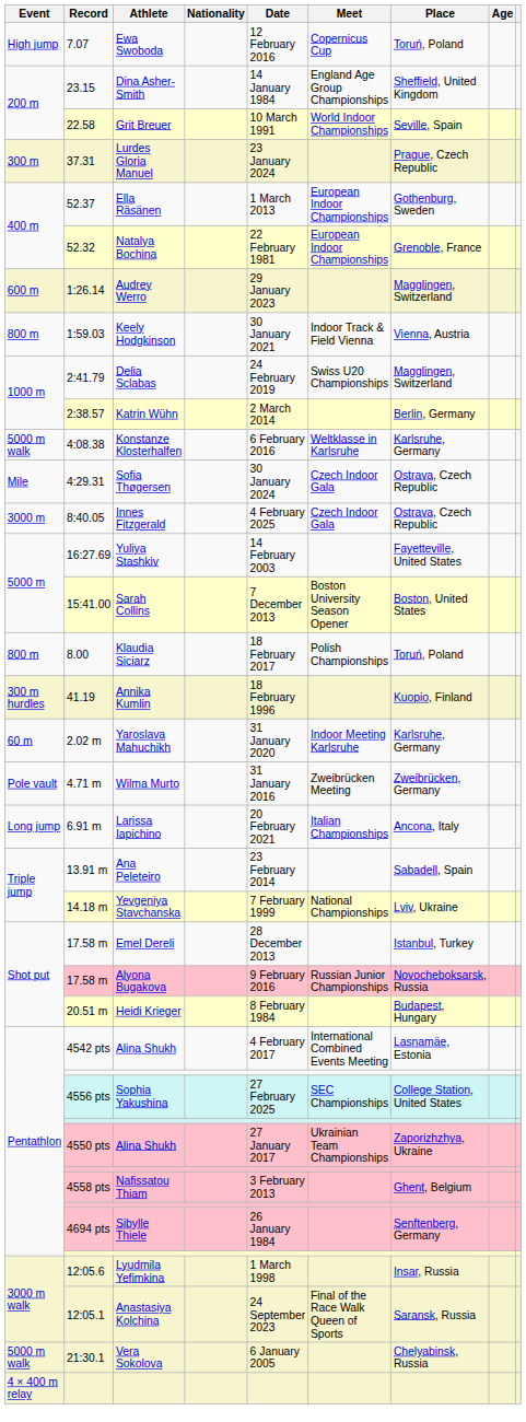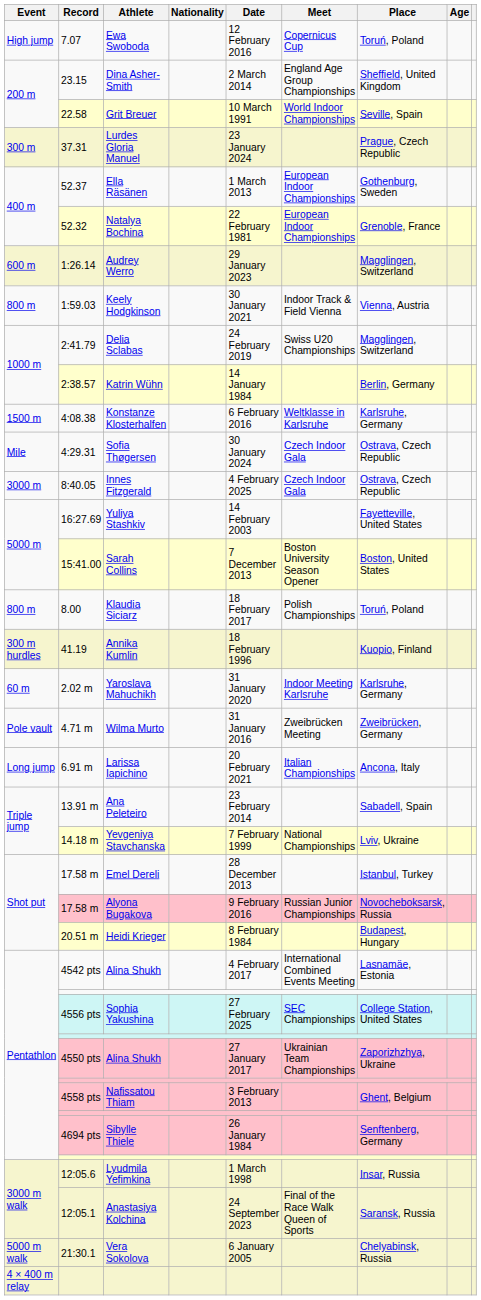23.15 | Date: 14 January 1984 -> 2 March 2014
2:38.57 | Date: 2 March 2014 -> 14 January 1984
4:08.38 | Event: 5000 m walk -> 1500 m
